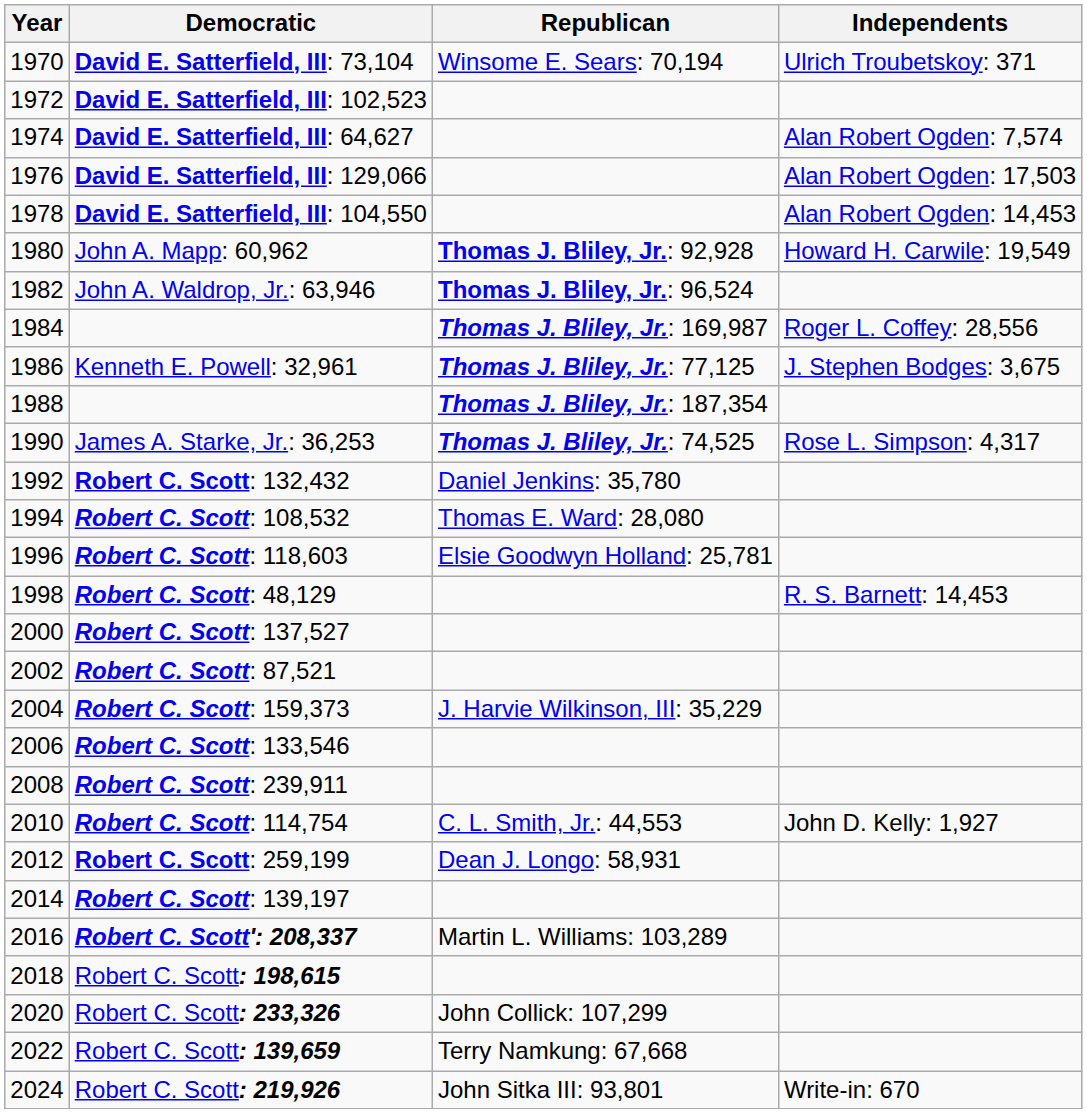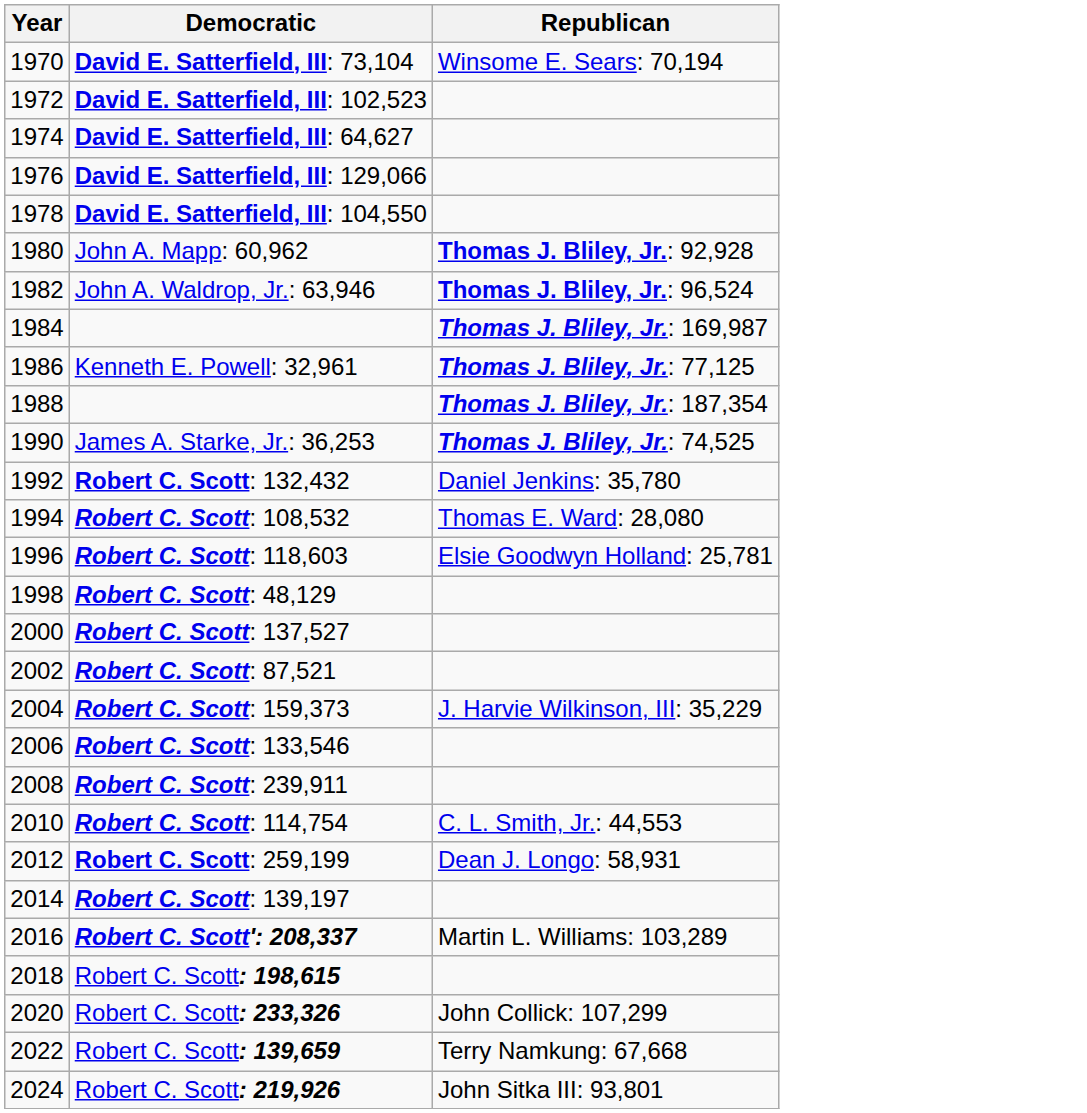- column: Independents | Ulrich Troubetskoy: 371 | Alan Robert Ogden: 7,574 | Alan Robert Ogden: 17,503 | Alan Robert Ogden: 14,453 | Howard H. Carwile: 19,549 | Roger L. Coffey: 28,556 | J. Stephen Bodges: 3,675 | Rose L. Simpson: 4,317 | R. S. Barnett: 14,453 | John D. Kelly: 1,927 | Write-in: 670
